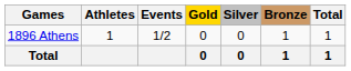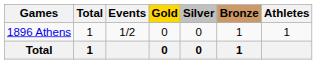columns swapped: Athletes <-> Total
